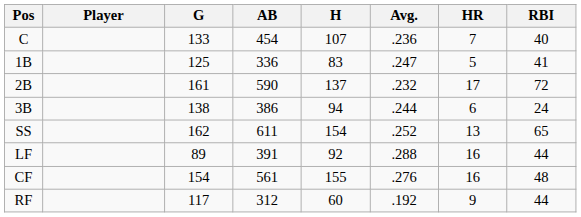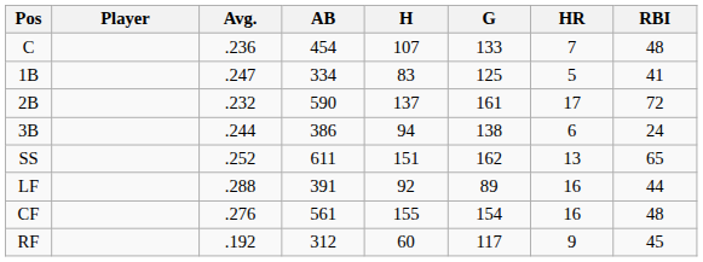columns swapped: G <-> Avg.
C | RBI: 40 -> 48
1B | AB: 336 -> 334
SS | H: 154 -> 151
RF | RBI: 44 -> 45
